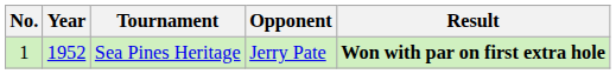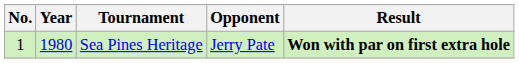Sea Pines Heritage | Year: 1952 -> 1980
